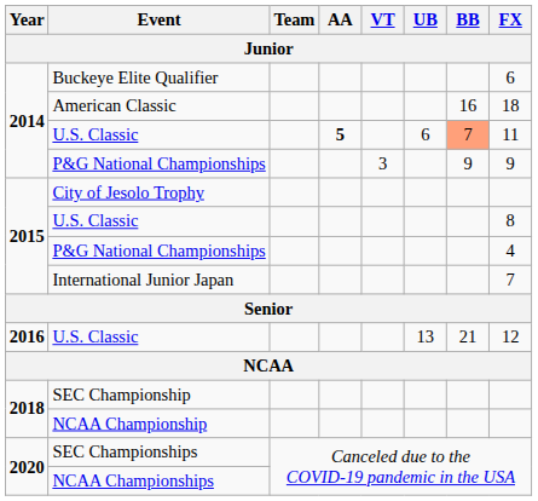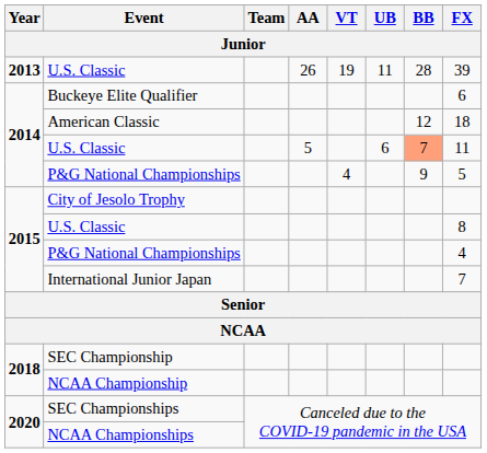+ row: 2013 | U.S. Classic | 26 | 19 | 11 | 28 | 39
American Classic | BB: 16 -> 12
2014 / U.S. Classic | AA: bold -> normal
2014 / P&G National Championships | VT: 3 -> 4
2014 / P&G National Championships | FX: 9 -> 5
- row: 2016 | U.S. Classic | 13 | 21 | 12
